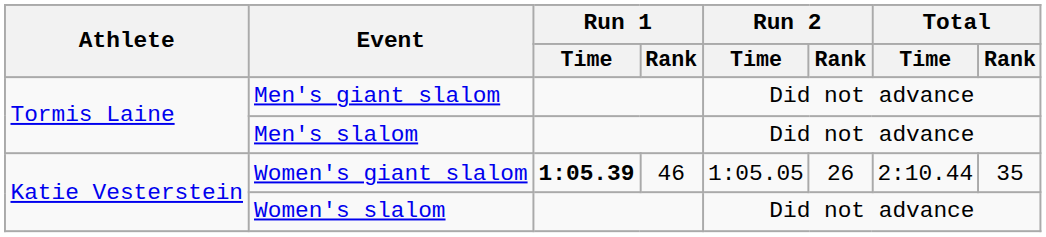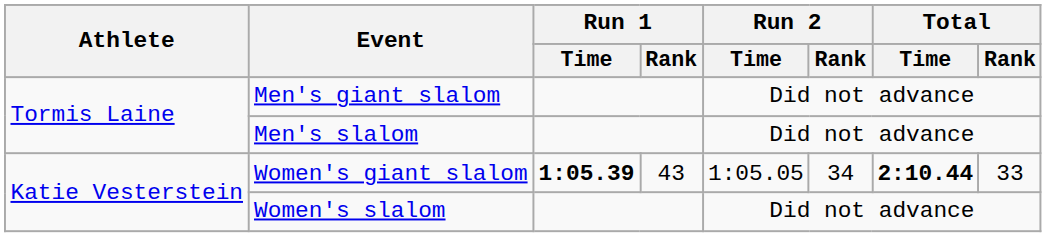Women's giant slalom | Run 1 / Rank: 46 -> 43
Women's giant slalom | Run 2 / Rank: 26 -> 34
Women's giant slalom | Total / Time: normal -> bold
Women's giant slalom | Total / Rank: 35 -> 33
